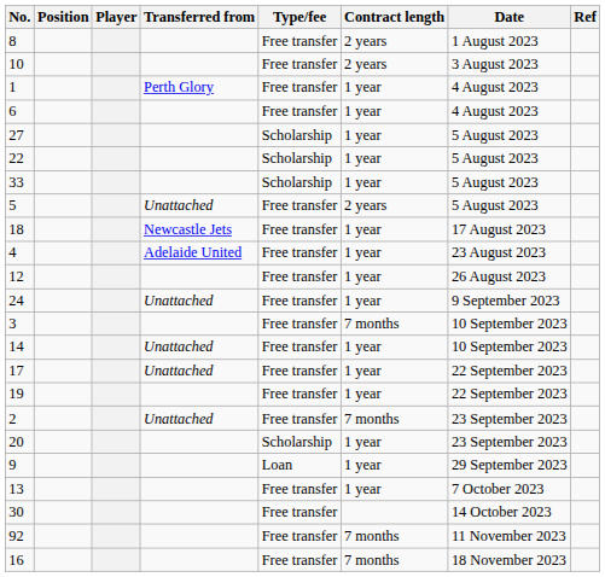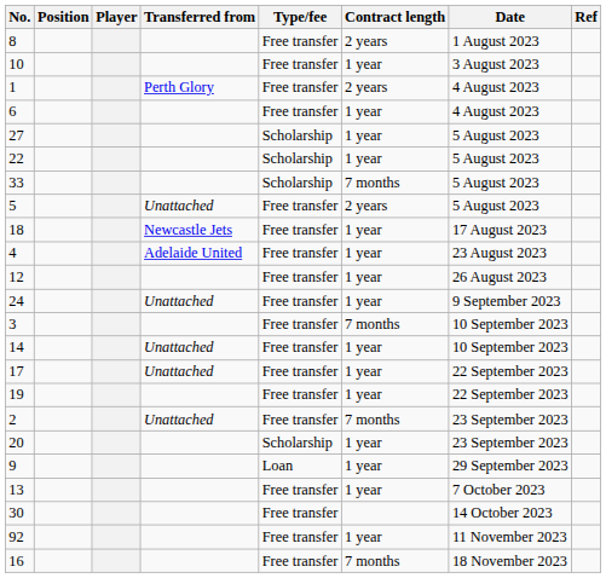10 | Contract length: 2 years -> 1 year
1 | Contract length: 1 year -> 2 years
33 | Contract length: 1 year -> 7 months
92 | Contract length: 7 months -> 1 year
